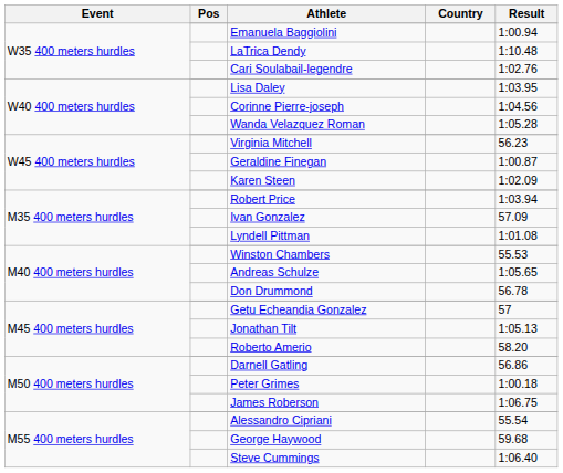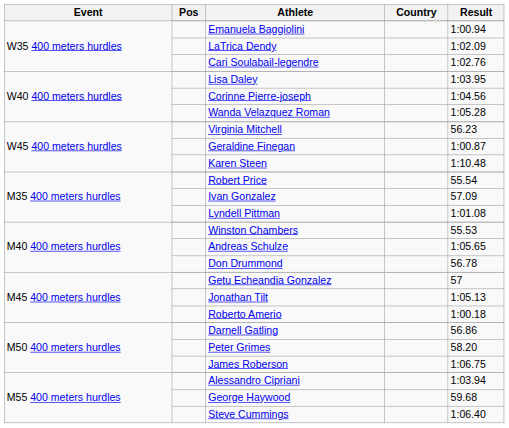LaTrica Dendy | Result: 1:10.48 -> 1:02.09
Karen Steen | Result: 1:02.09 -> 1:10.48
Robert Price | Result: 1:03.94 -> 55.54
Roberto Amerio | Result: 58.20 -> 1:00.18
Peter Grimes | Result: 1:00.18 -> 58.20
Alessandro Cipriani | Result: 55.54 -> 1:03.94
